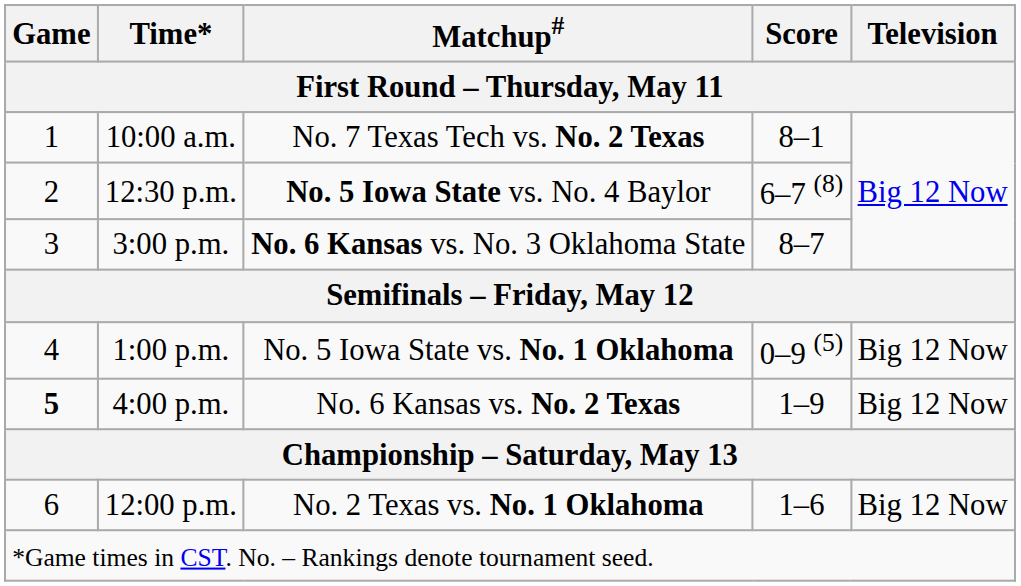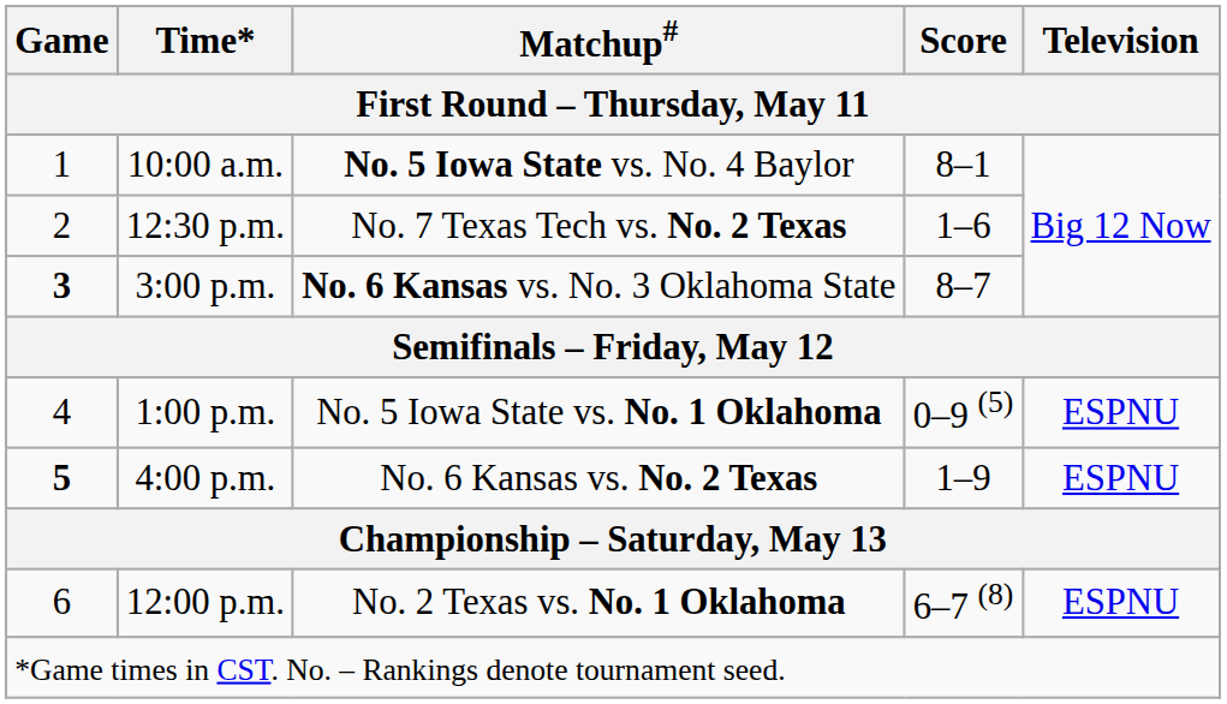10:00 a.m. | Matchup#: No. 7 Texas Tech vs. No. 2 Texas -> No. 5 Iowa State vs. No. 4 Baylor
12:30 p.m. | Matchup#: No. 5 Iowa State vs. No. 4 Baylor -> No. 7 Texas Tech vs. No. 2 Texas
12:30 p.m. | Score: 6–7 (8) -> 1–6
3:00 p.m. | Game: normal -> bold
1:00 p.m. | Television: Big 12 Now -> ESPNU
4:00 p.m. | Television: Big 12 Now -> ESPNU
12:00 p.m. | Score: 1–6 -> 6–7 (8)
12:00 p.m. | Television: Big 12 Now -> ESPNU
